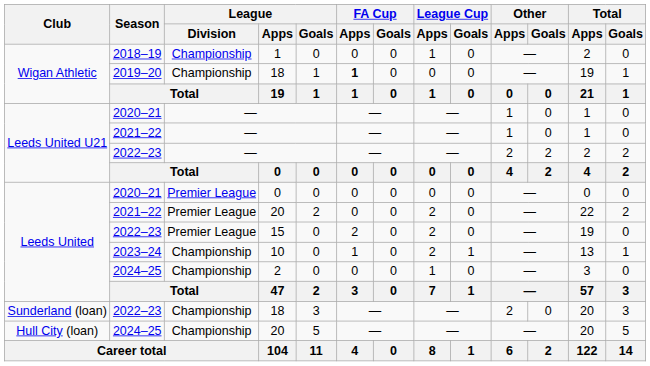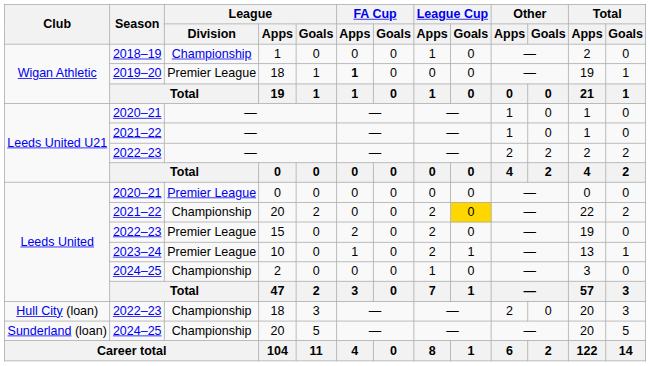2019–20 / 18 | League / Division: Championship -> Premier League
2021–22 / 20 | League / Division: Premier League -> Championship
2021–22 / 20 | League Cup / Goals: no background -> gold background
10 | League / Division: Championship -> Premier League
2022–23 / 18 | Club: Sunderland (loan) -> Hull City (loan)
2024–25 / 20 | Club: Hull City (loan) -> Sunderland (loan)
